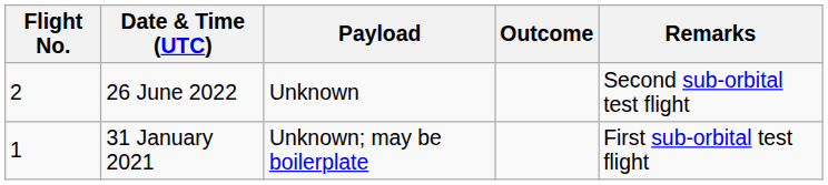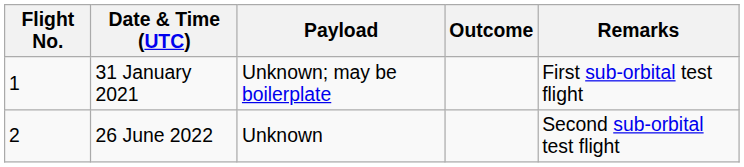rows swapped: 31 January 2021 <-> 26 June 2022
